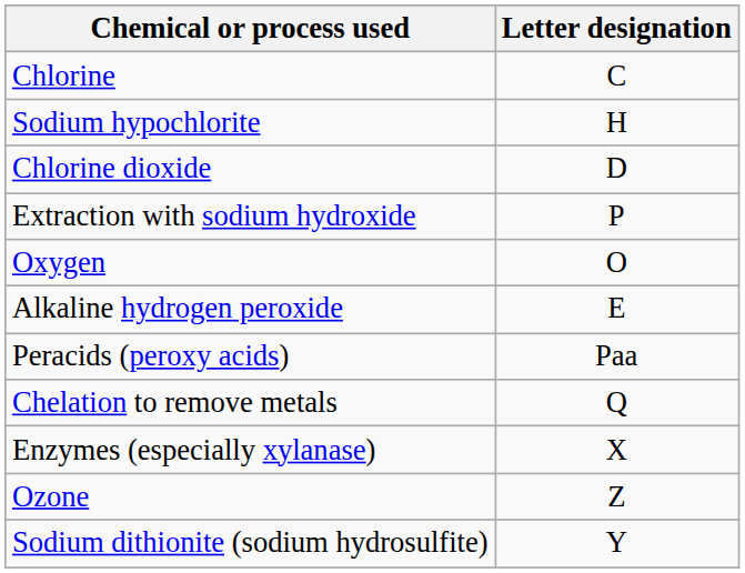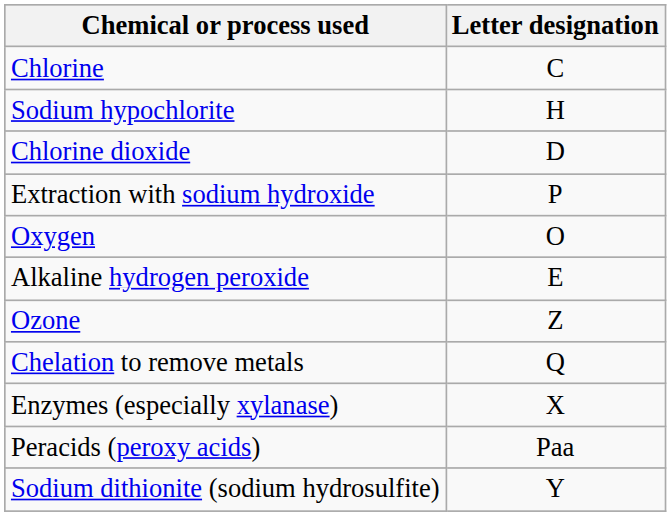rows swapped: Ozone <-> Peracids (peroxy acids)
